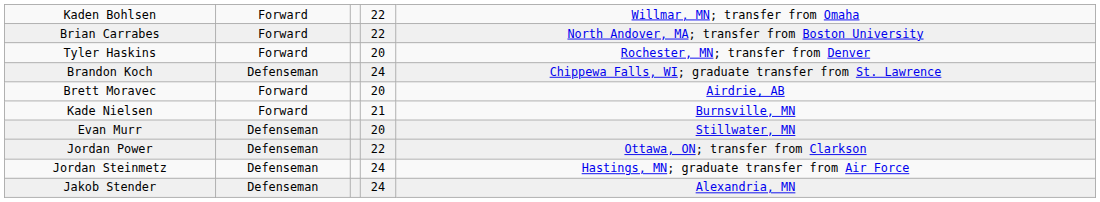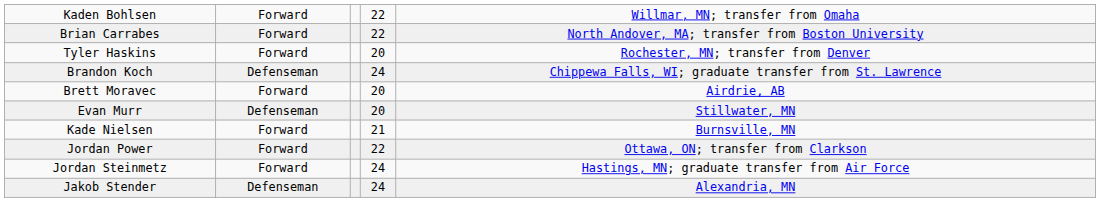rows swapped: Evan Murr <-> Kade Nielsen
Jordan Power | column 2: Defenseman -> Forward
Jordan Steinmetz | column 2: Defenseman -> Forward
